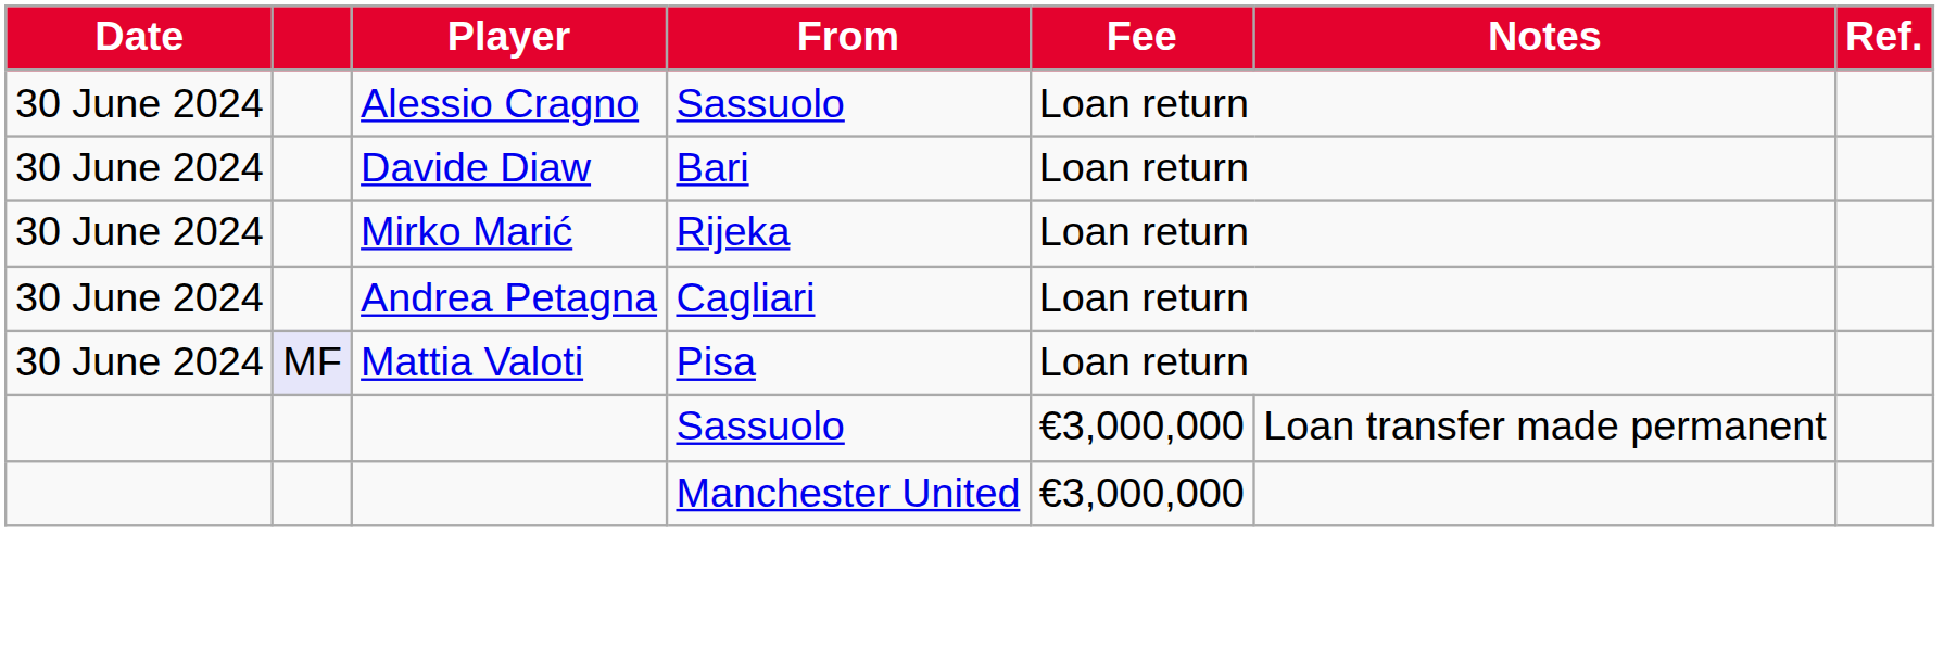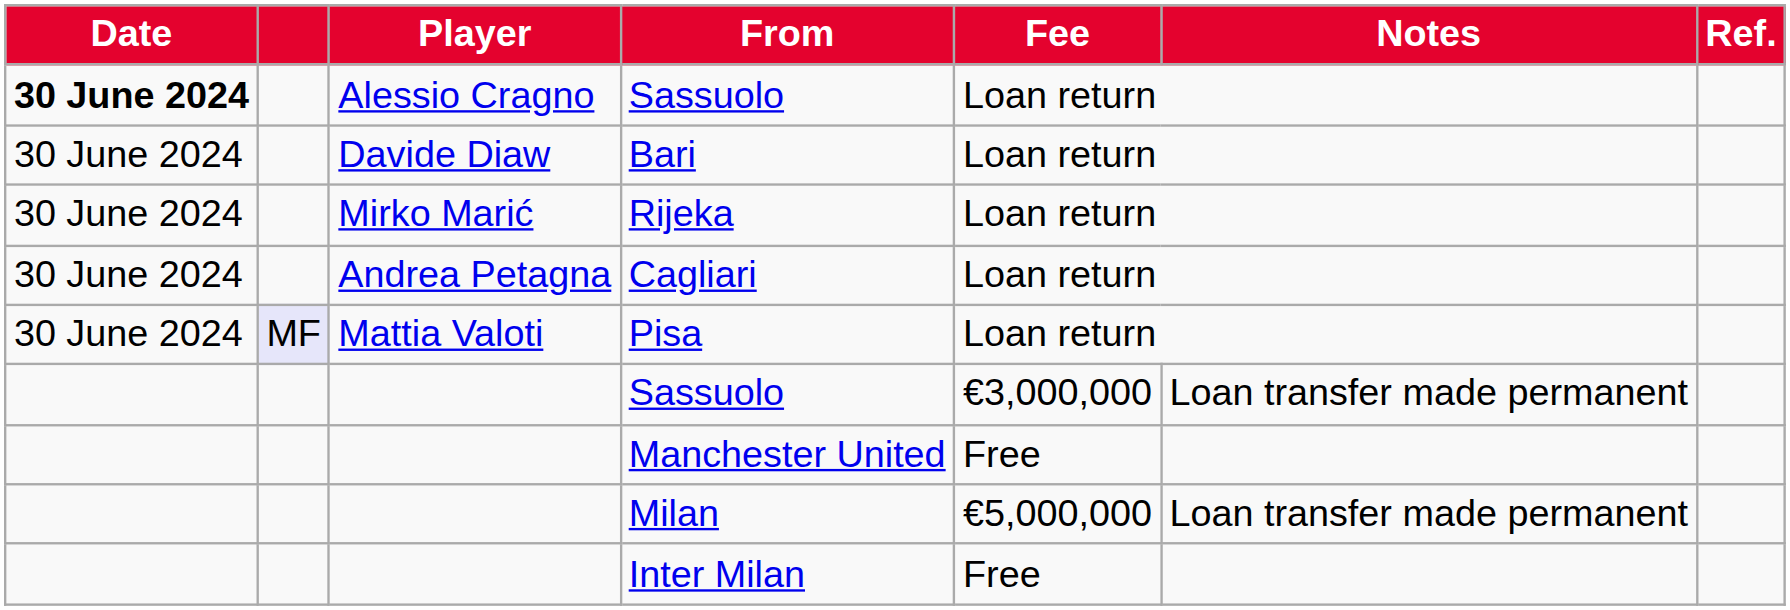Alessio Cragno / Sassuolo | Date: normal -> bold
Manchester United | Fee: €3,000,000 -> Free
+ row: Milan | €5,000,000 | Loan transfer made permanent
+ row: Inter Milan | Free
